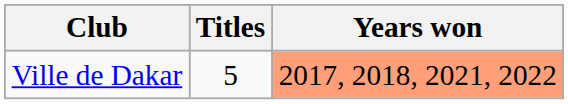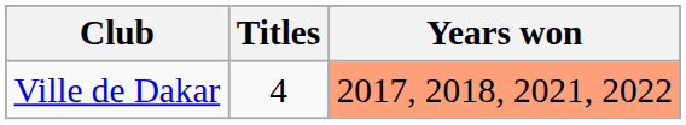Ville de Dakar | Titles: 5 -> 4
